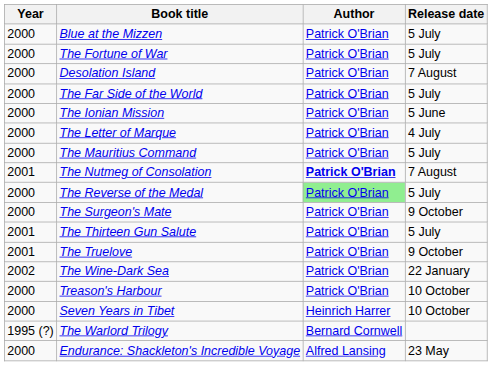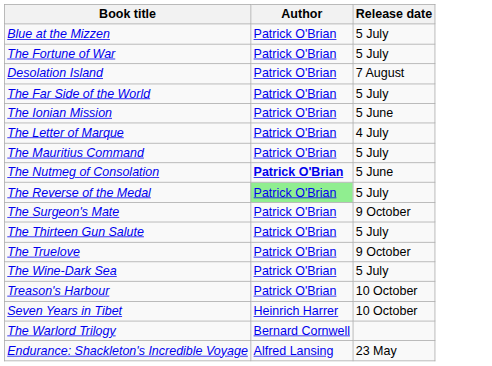- column: Year | 2000 | 2000 | 2000 | 2000 | 2000 | 2000 | 2000 | 2001 | 2000 | 2000 | 2001 | 2001 | 2002 | 2000 | 2000 | 1995 (?) | 2000
The Nutmeg of Consolation | Release date: 7 August -> 5 June
The Wine-Dark Sea | Release date: 22 January -> 5 July
